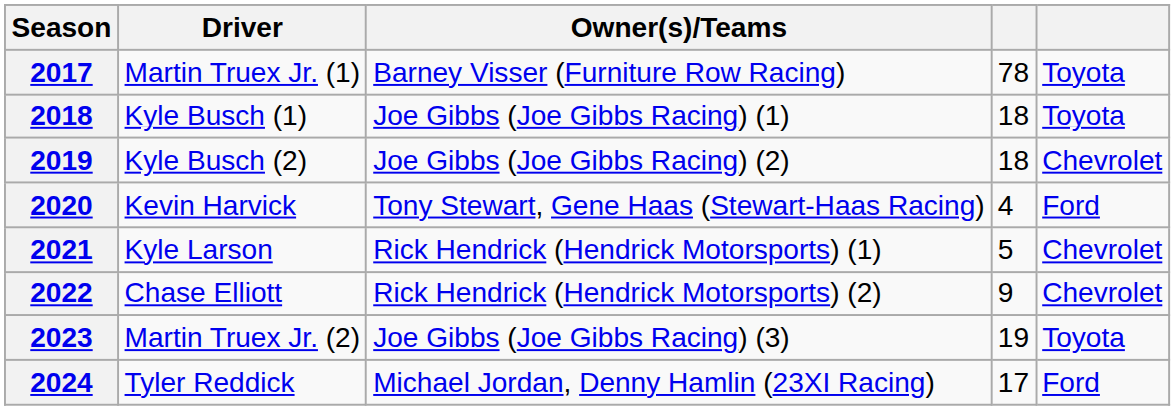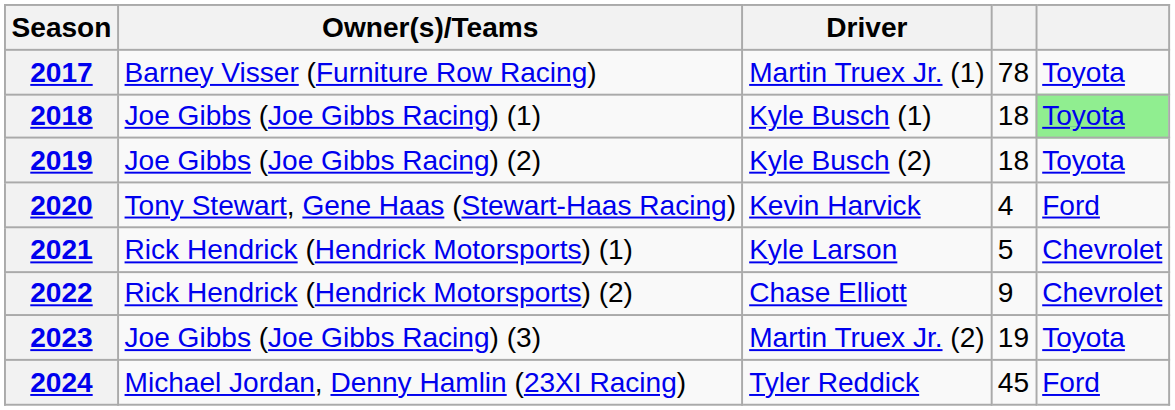columns swapped: Driver <-> Owner(s)/Teams
2018 | column 5: no background -> lightgreen background
2019 | column 5: Chevrolet -> Toyota
2024 | column 4: 17 -> 45
